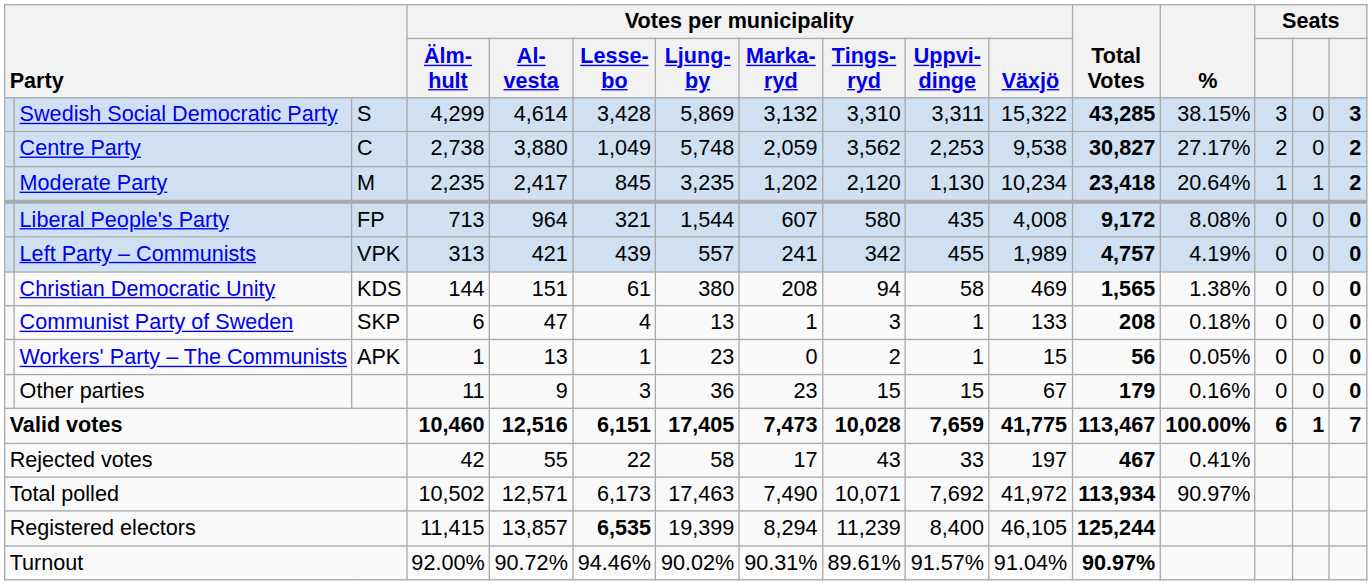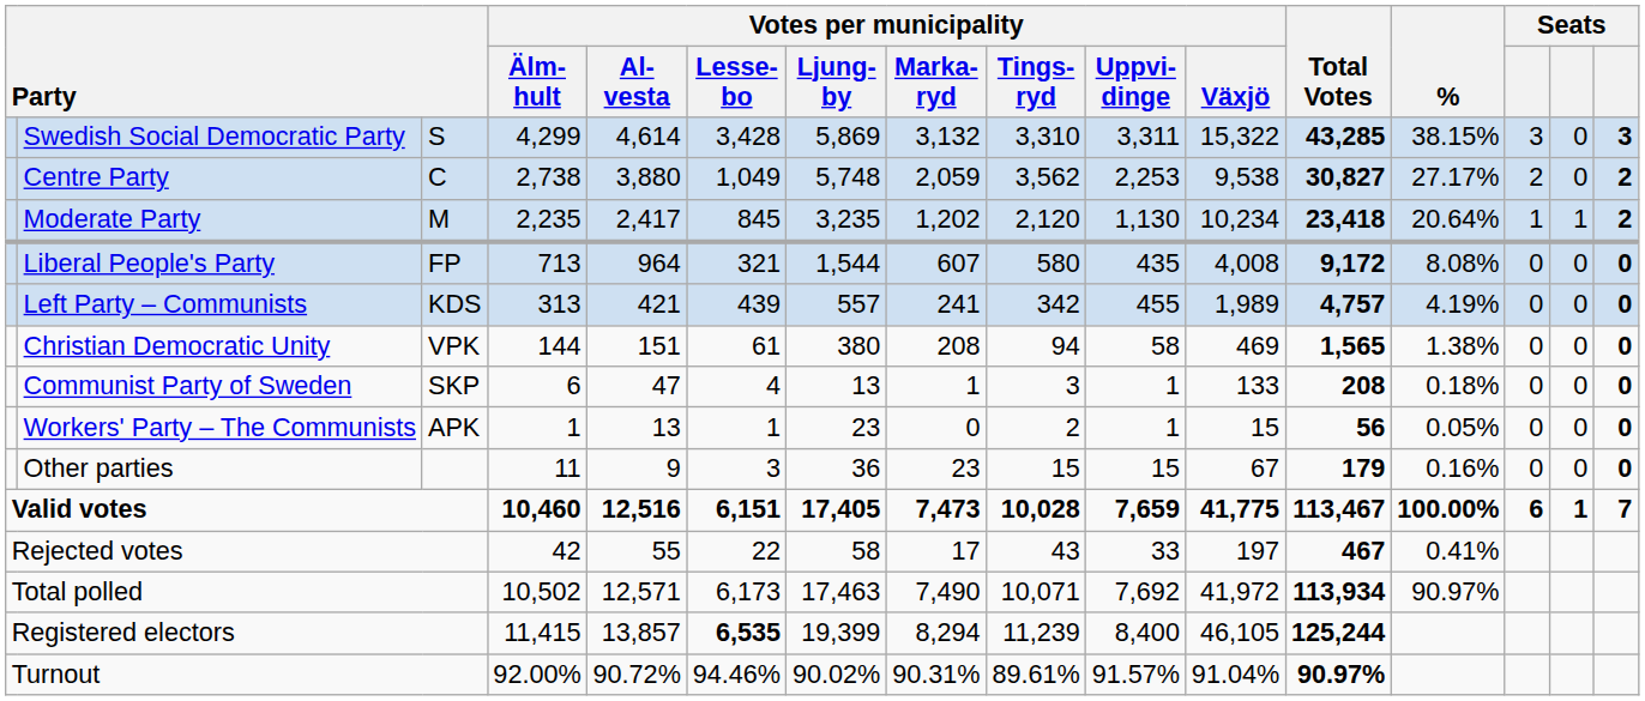Left Party – Communists | column 3: VPK -> KDS
Christian Democratic Unity | column 3: KDS -> VPK
